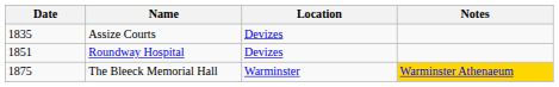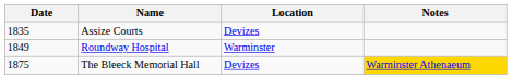Roundway Hospital | Date: 1851 -> 1849
Roundway Hospital | Location: Devizes -> Warminster
The Bleeck Memorial Hall | Location: Warminster -> Devizes
